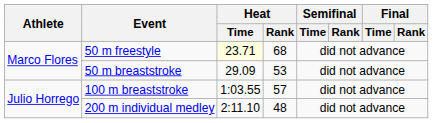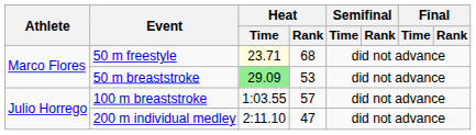50 m breaststroke | Heat / Time: no background -> lightgreen background
200 m individual medley | Heat / Rank: 48 -> 47
